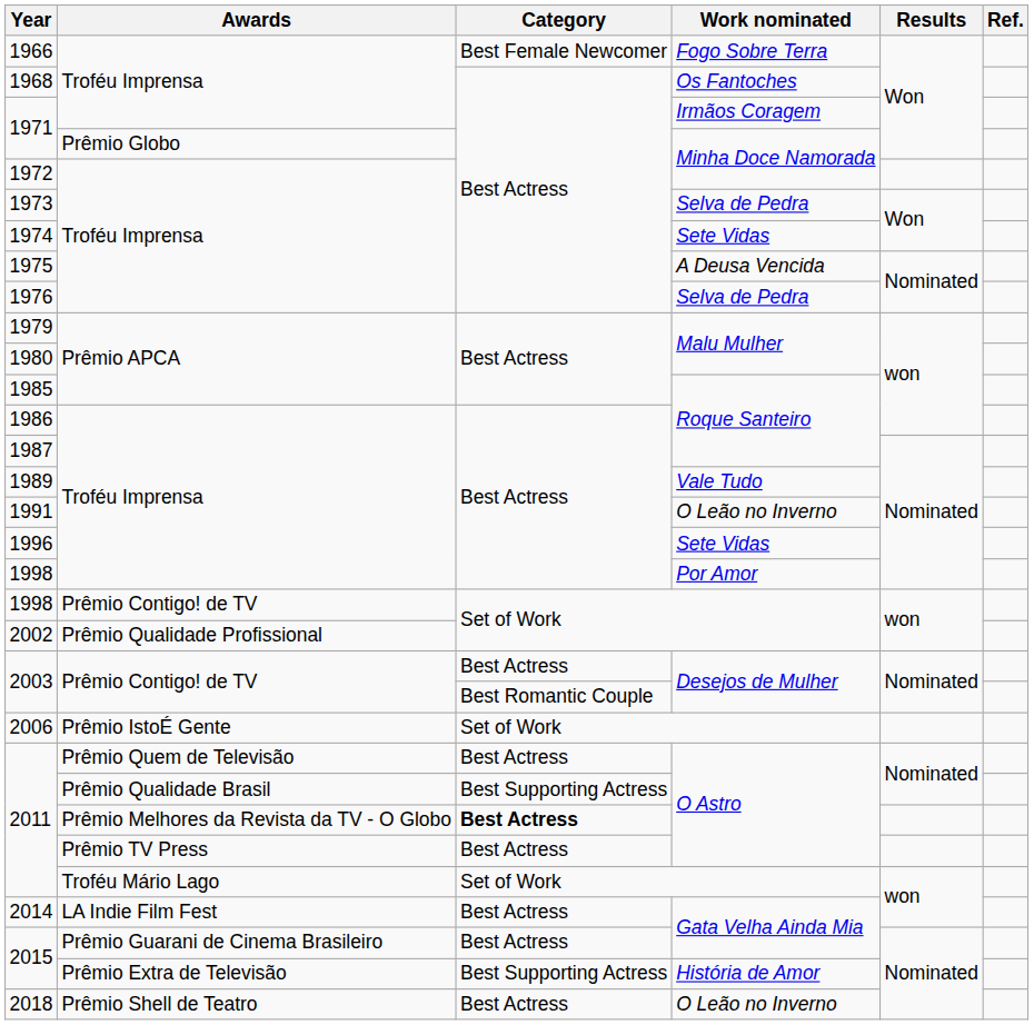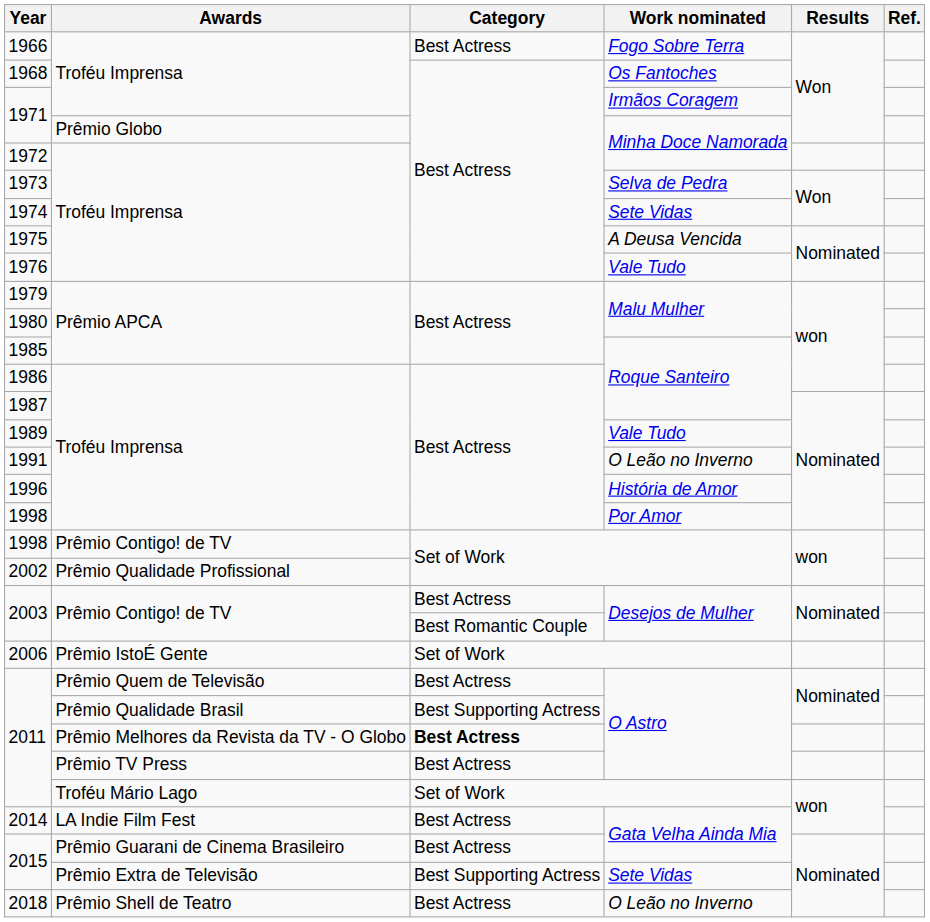1966 | Category: Best Female Newcomer -> Best Actress
1976 | Work nominated: Selva de Pedra -> Vale Tudo
1996 | Work nominated: Sete Vidas -> História de Amor
2015 / Prêmio Extra de Televisão | Work nominated: História de Amor -> Sete Vidas
